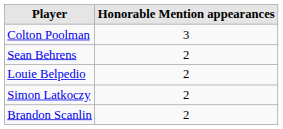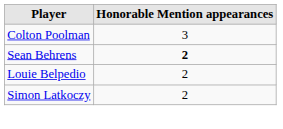Sean Behrens | Honorable Mention appearances: normal -> bold
- row: Brandon Scanlin | 2
